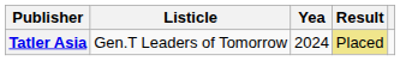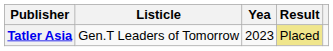Tatler Asia | Yea: 2024 -> 2023
